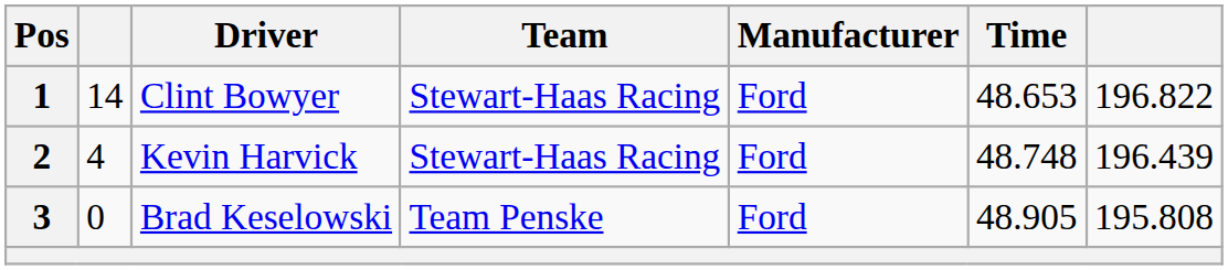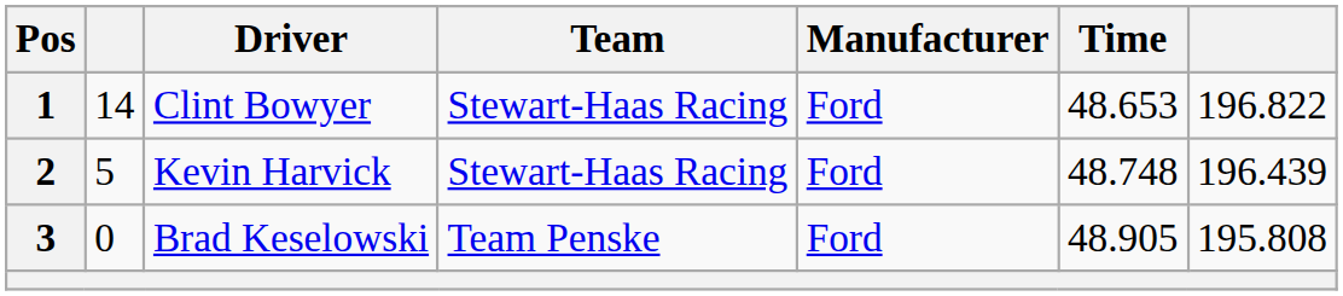Kevin Harvick | column 2: 4 -> 5
